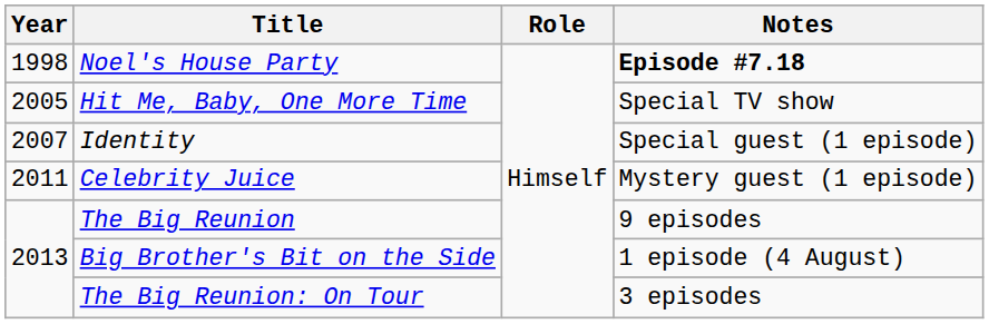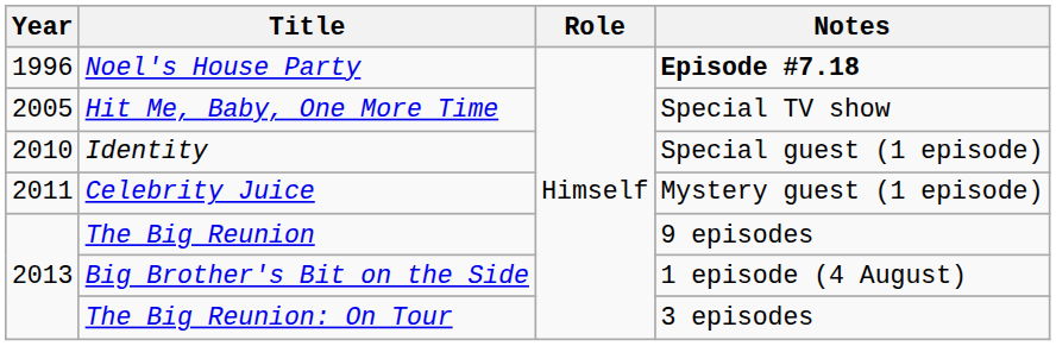Noel's House Party | Year: 1998 -> 1996
Identity | Year: 2007 -> 2010
